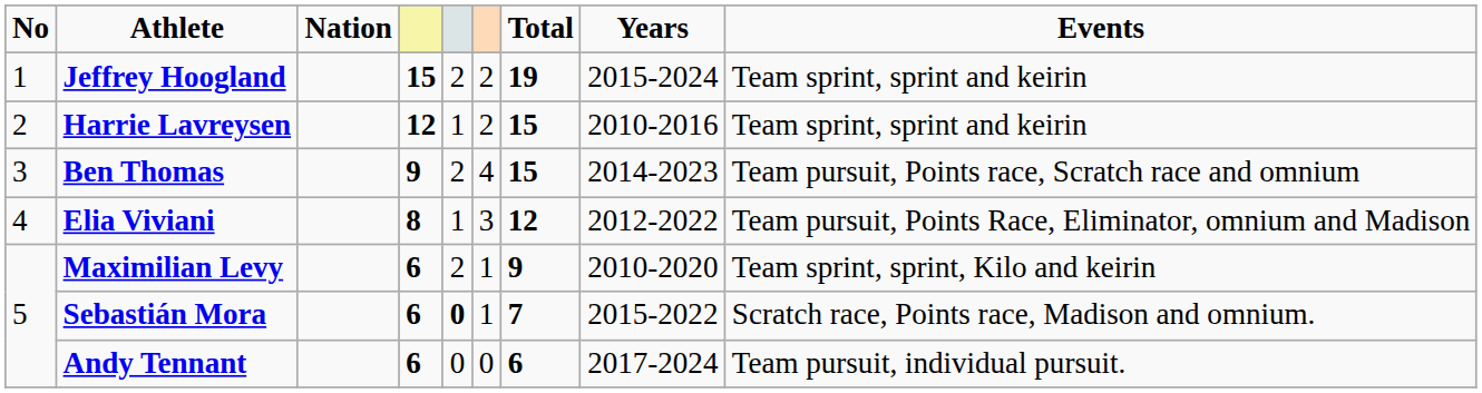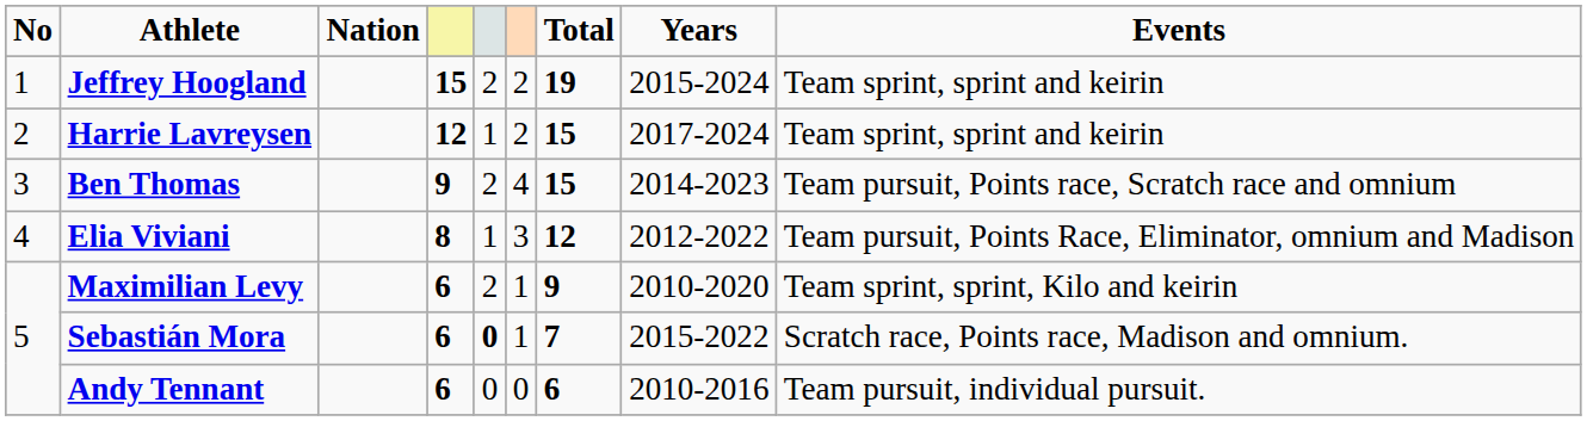Harrie Lavreysen | Years: 2010-2016 -> 2017-2024
Andy Tennant | Years: 2017-2024 -> 2010-2016
